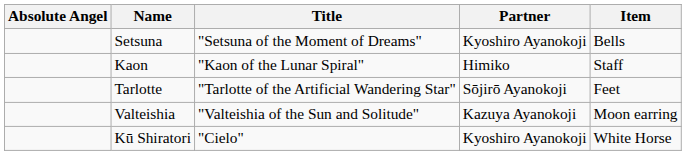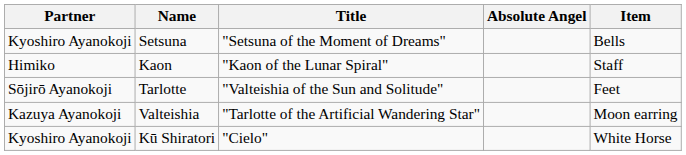columns swapped: Absolute Angel <-> Partner
Tarlotte | Title: "Tarlotte of the Artificial Wandering Star" -> "Valteishia of the Sun and Solitude"
Valteishia | Title: "Valteishia of the Sun and Solitude" -> "Tarlotte of the Artificial Wandering Star"
